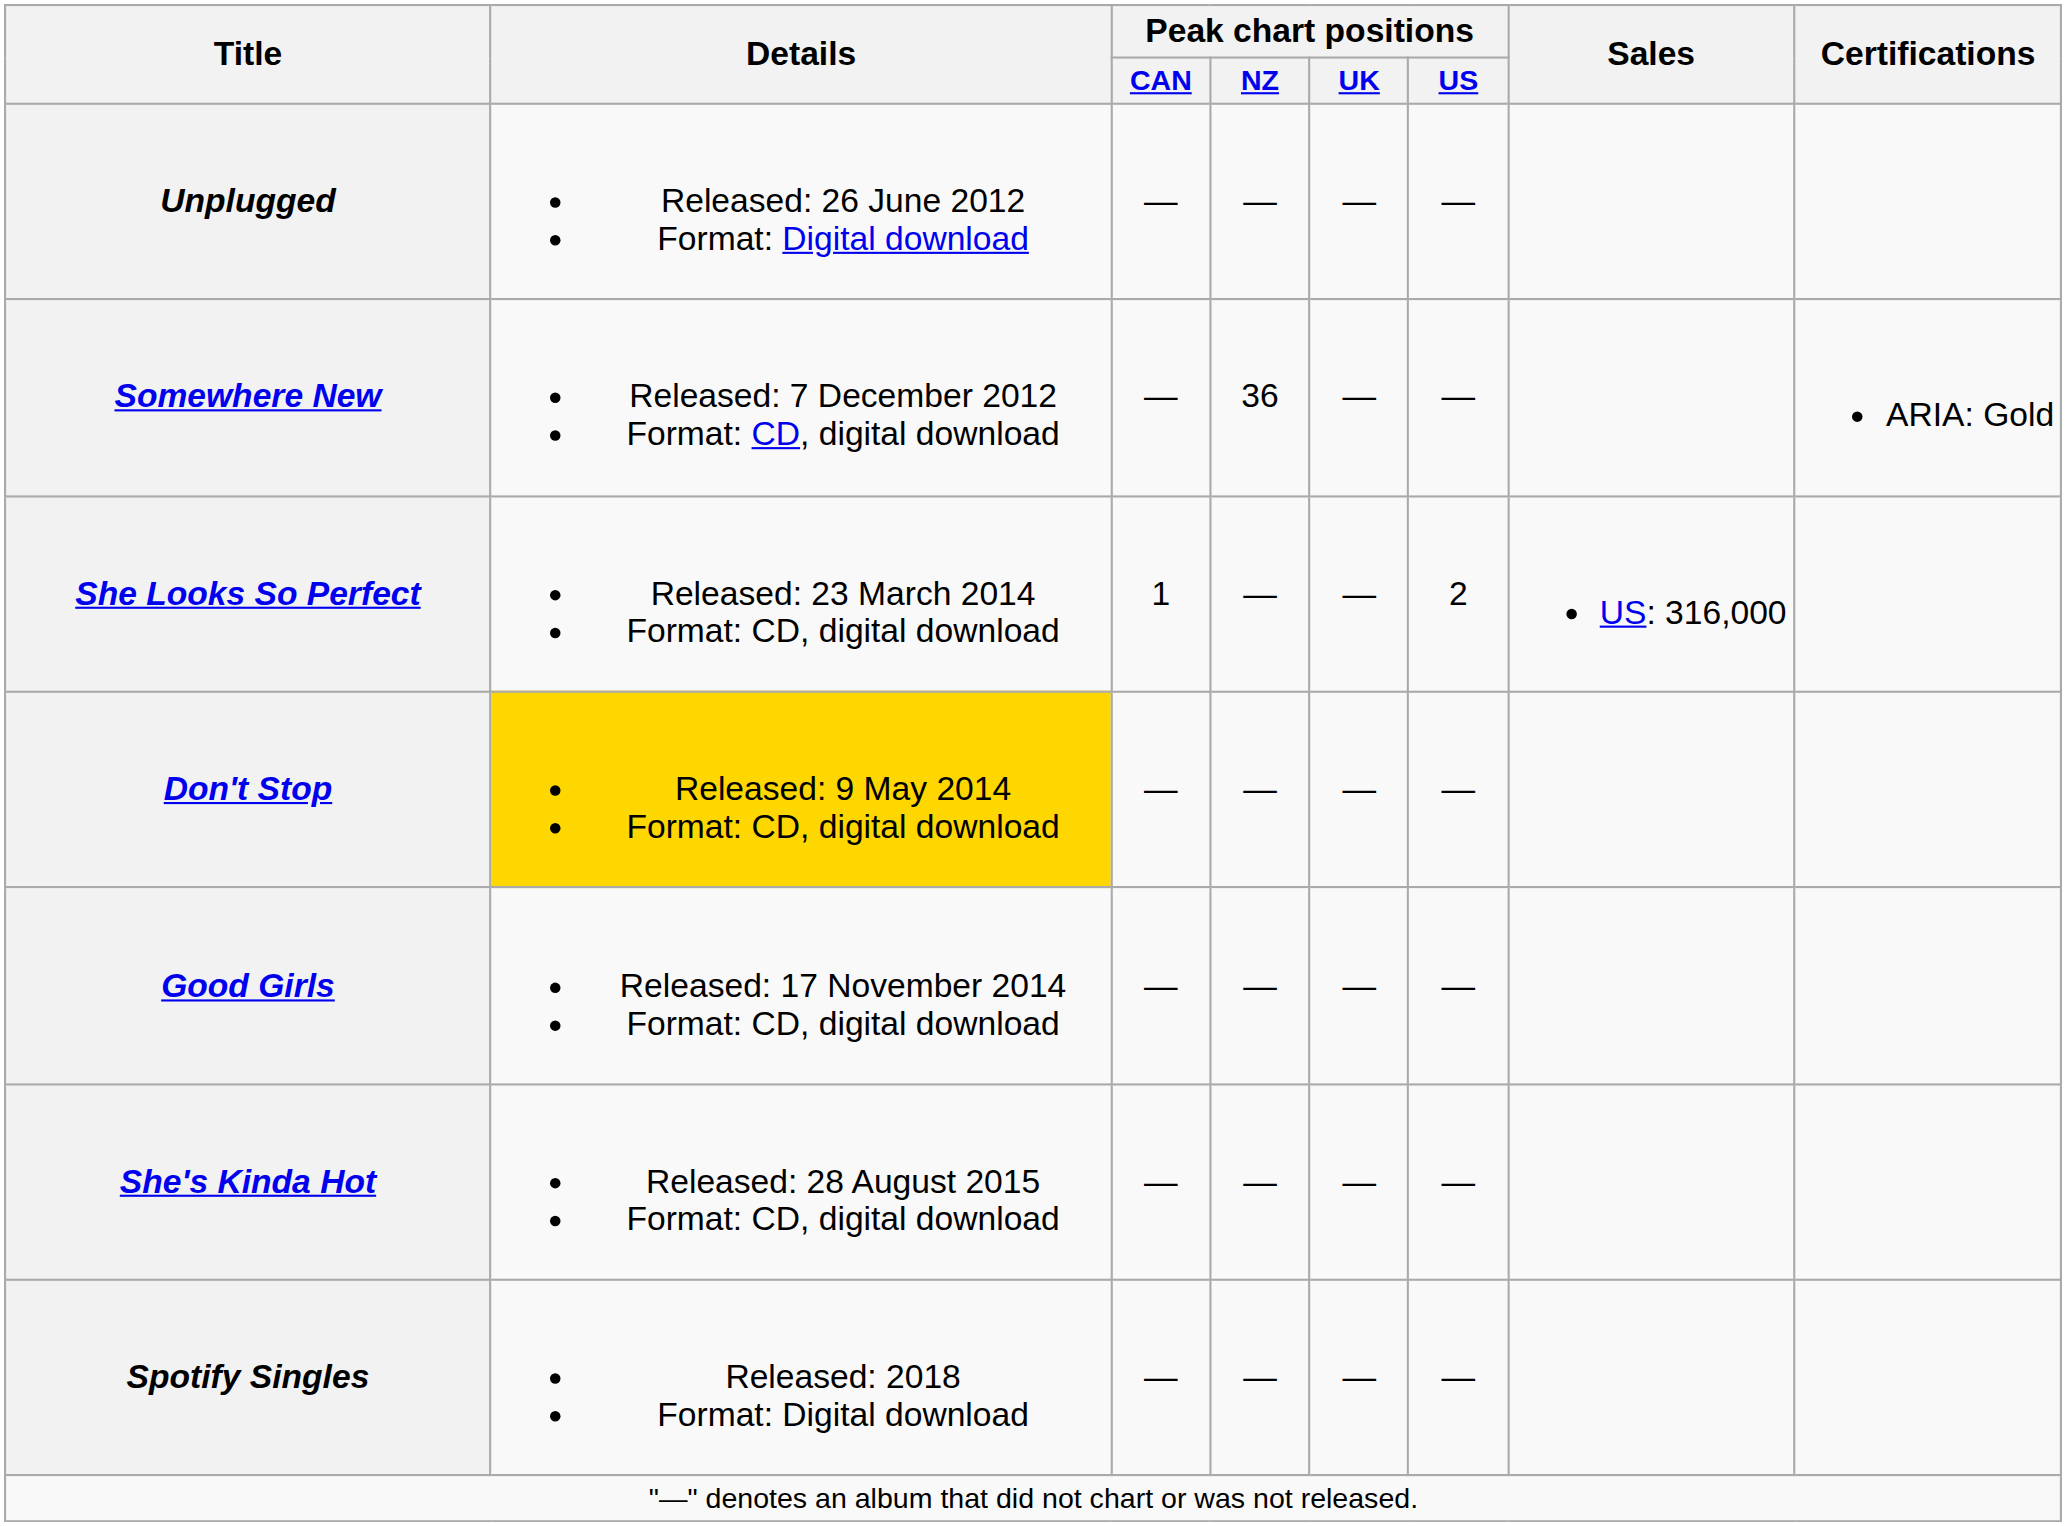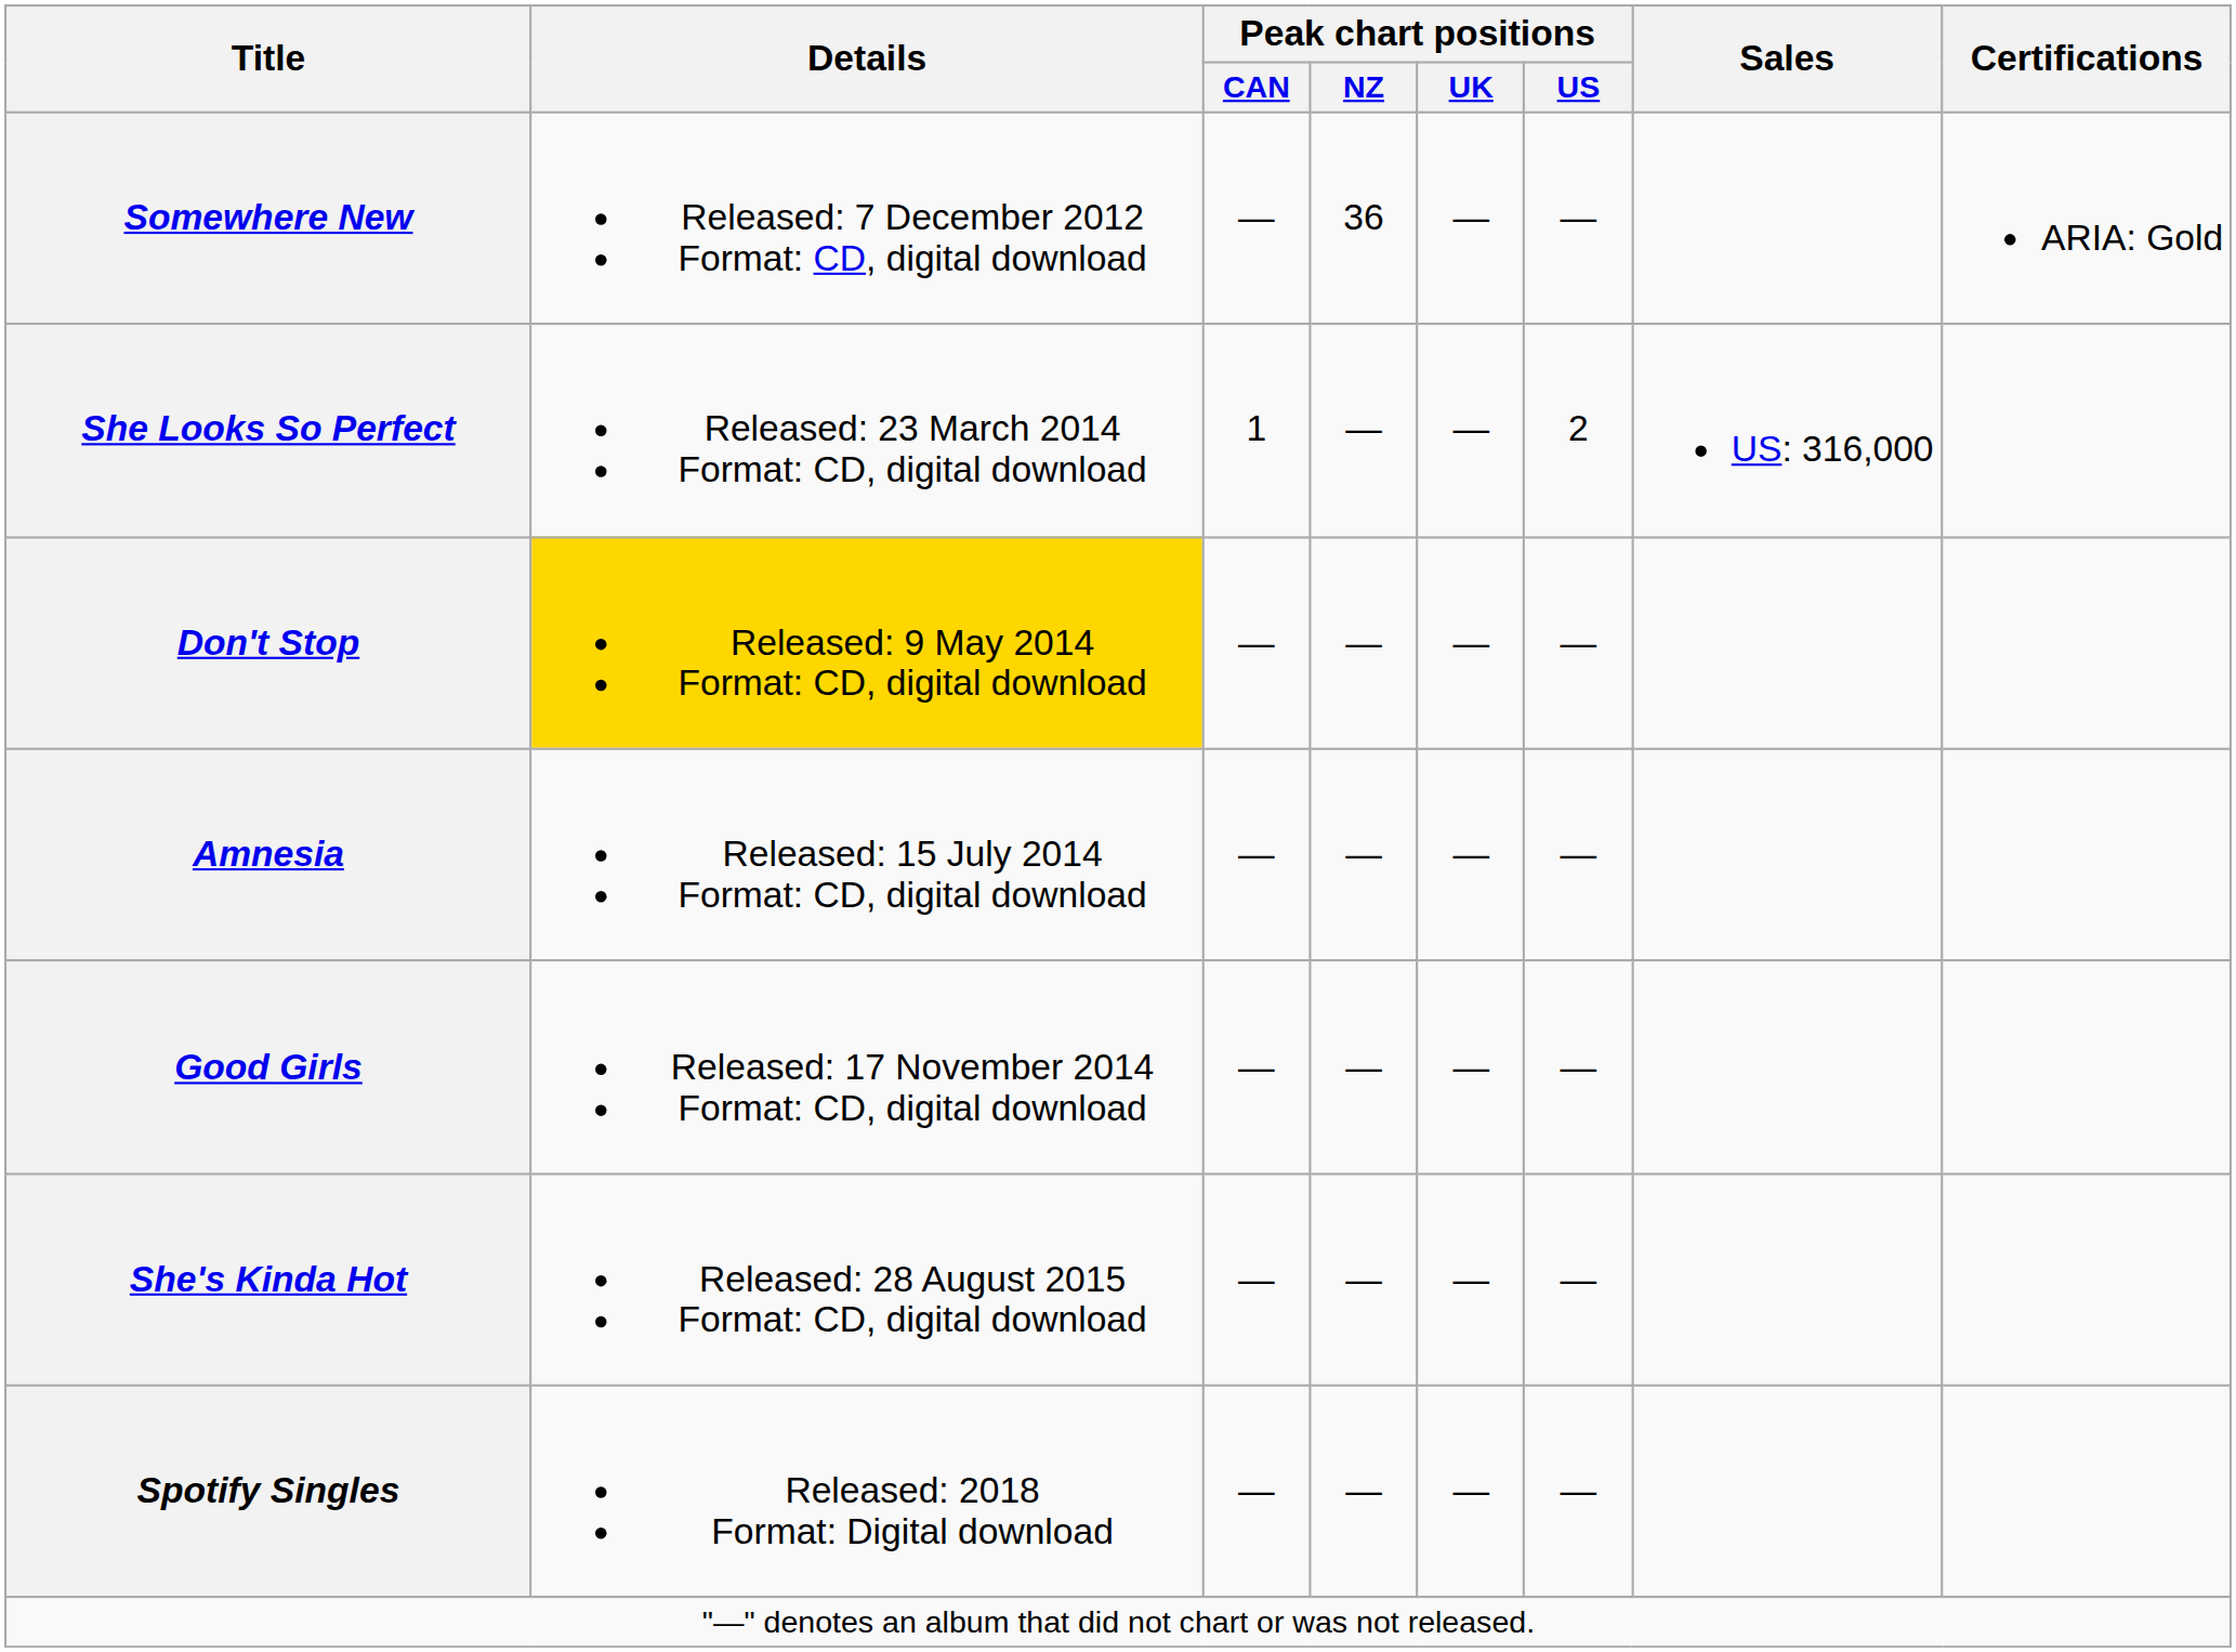- row: Unplugged | Released: 26 June 2012 Format: Digital download | — | — | — | —
+ row: Amnesia | Released: 15 July 2014 Format: CD, digital download | — | — | — | —
